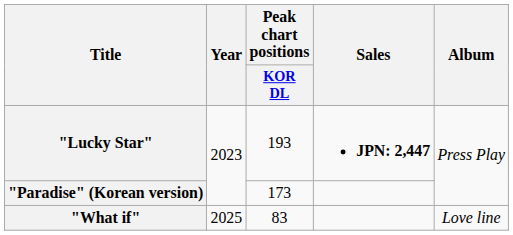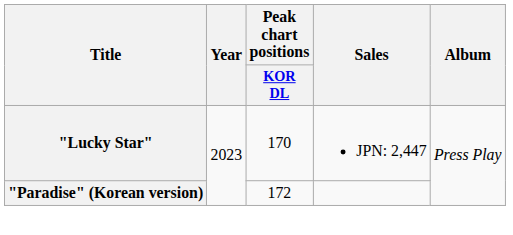"Lucky Star" | Peak chart positions / KOR DL: 193 -> 170
"Lucky Star" | Sales: bold -> normal
"Paradise" (Korean version) | Peak chart positions / KOR DL: 173 -> 172
- row: "What if" | 2025 | 83 | Love line
